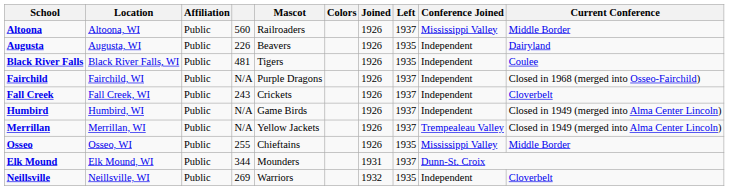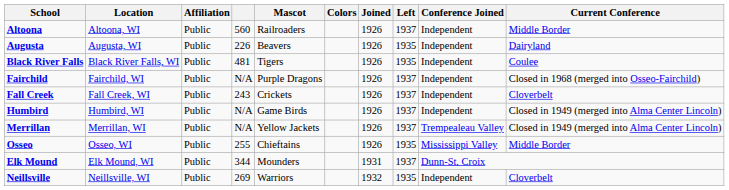Altoona | Conference Joined: Mississippi Valley -> Independent
